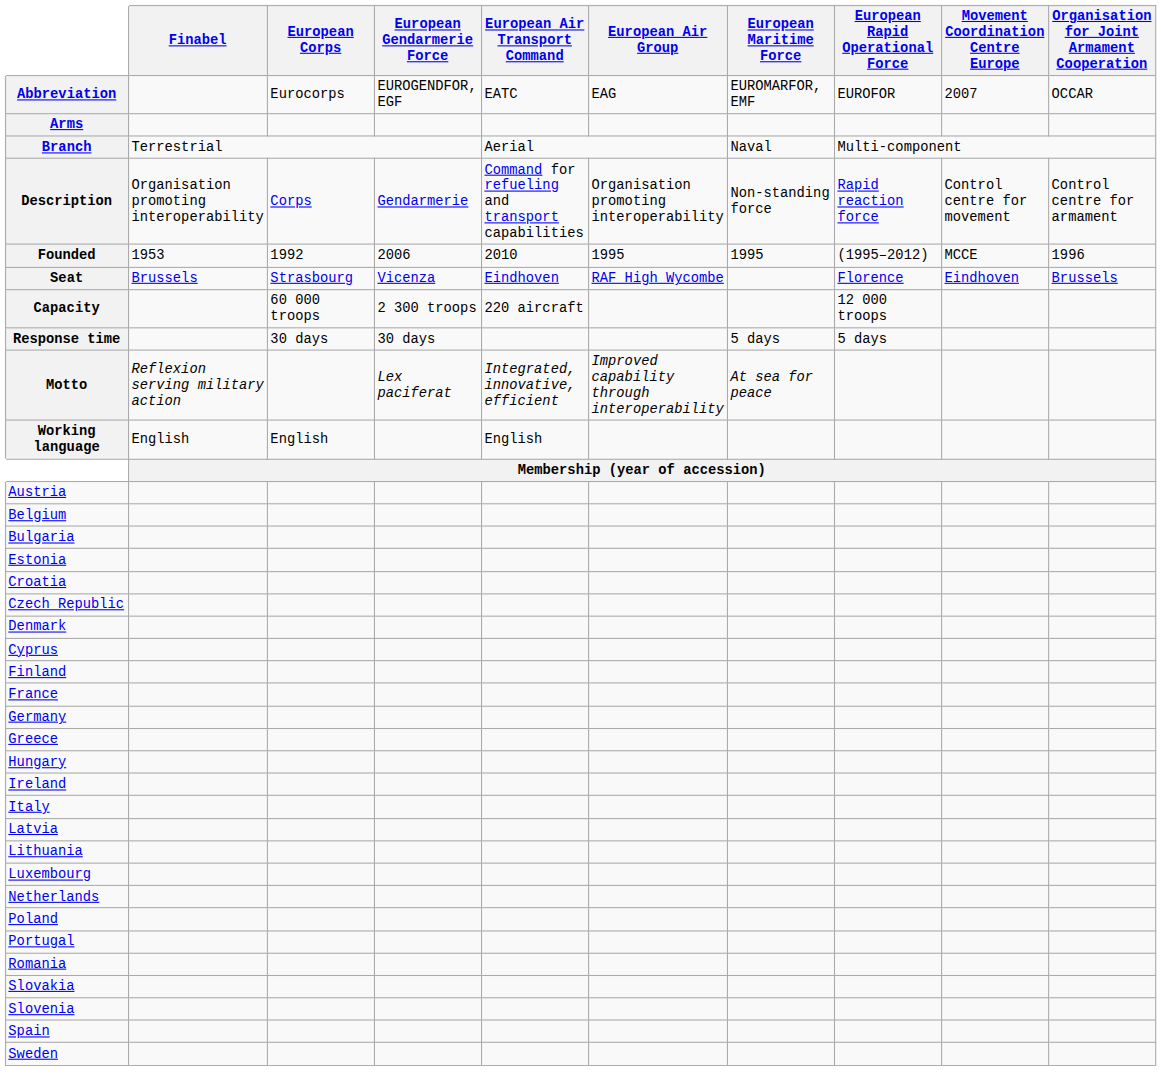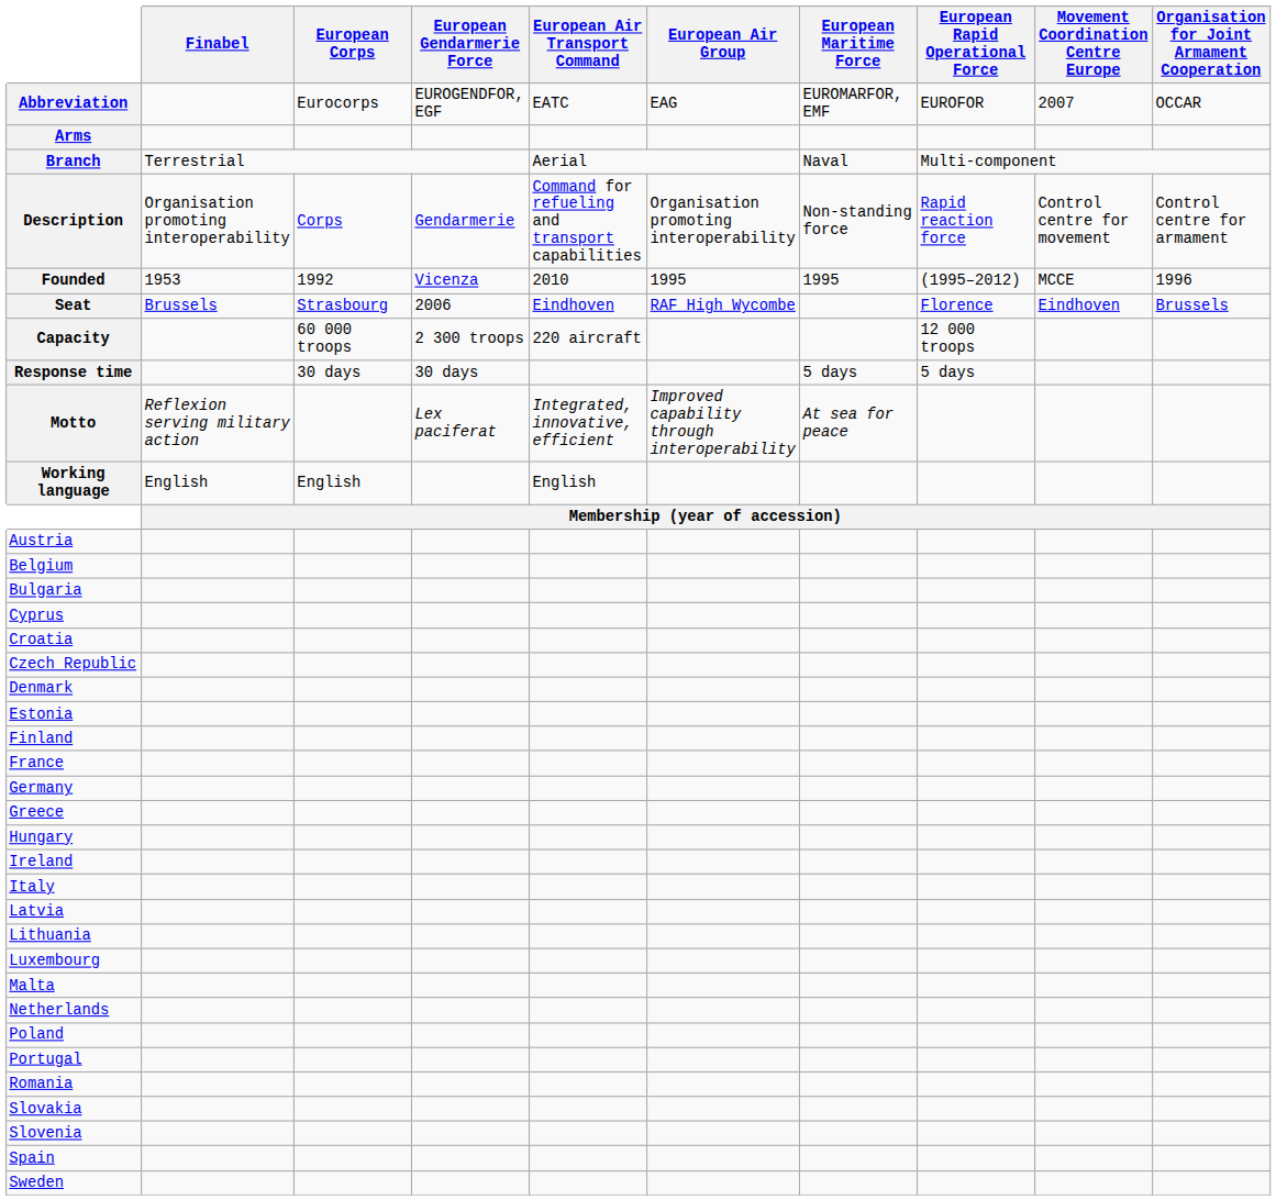Founded | European Gendarmerie Force: 2006 -> Vicenza
Seat | European Gendarmerie Force: Vicenza -> 2006
rows swapped: Cyprus <-> Estonia
+ row: Malta
